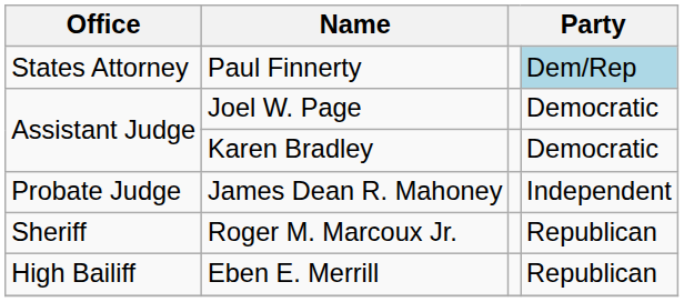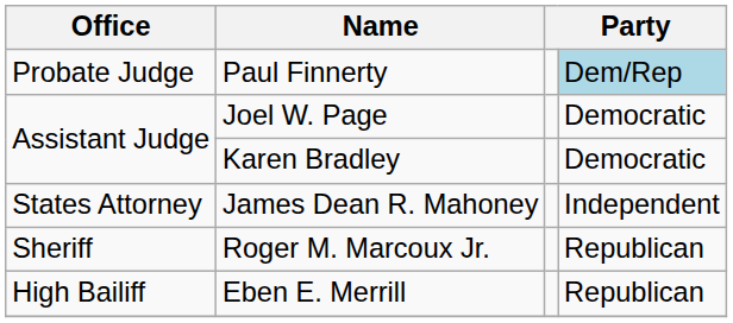Paul Finnerty | Office: States Attorney -> Probate Judge
James Dean R. Mahoney | Office: Probate Judge -> States Attorney
